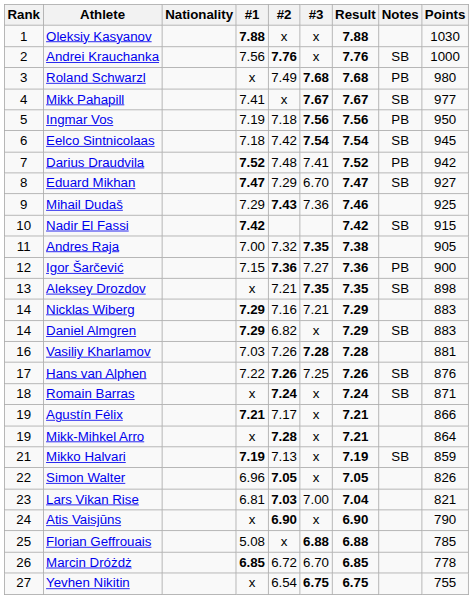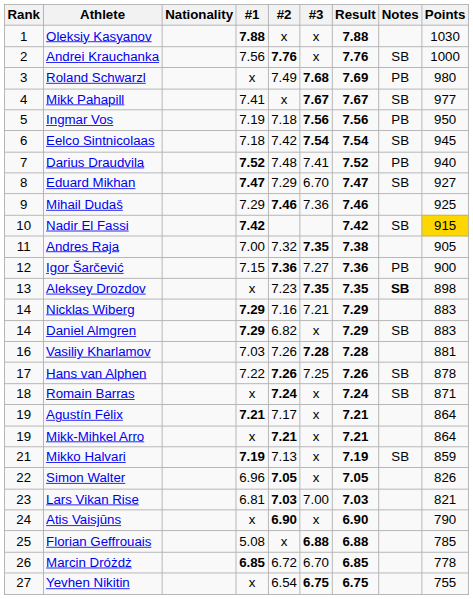Roland Schwarzl | Result: 7.68 -> 7.69
Darius Draudvila | Points: 942 -> 940
Mihail Dudaš | #2: 7.43 -> 7.46
Nadir El Fassi | Points: no background -> gold background
Aleksey Drozdov | #2: 7.21 -> 7.23
Aleksey Drozdov | Notes: normal -> bold
Hans van Alphen | Points: 876 -> 878
Agustín Félix | Points: 866 -> 864
Mikk-Mihkel Arro | #2: 7.28 -> 7.21
Lars Vikan Rise | Result: 7.04 -> 7.03
